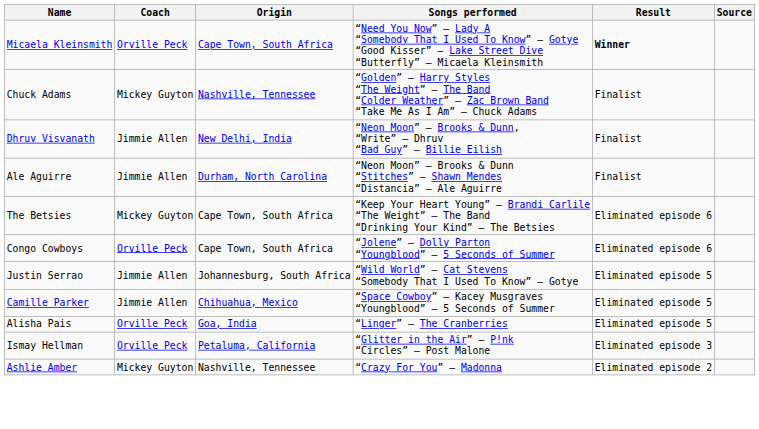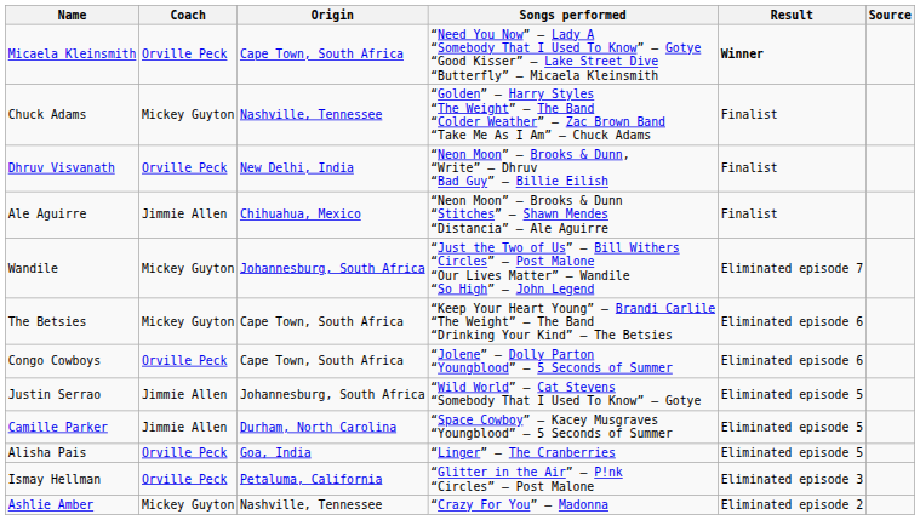Dhruv Visvanath | Coach: Jimmie Allen -> Orville Peck
Ale Aguirre | Origin: Durham, North Carolina -> Chihuahua, Mexico
+ row: Wandile | Mickey Guyton | Johannesburg, South Africa | “Just the Two of Us” – Bill Withers “Circles” – Post Malone “Our Lives Matter” – Wandile “So High” – John Legend | Eliminated episode 7
Camille Parker | Origin: Chihuahua, Mexico -> Durham, North Carolina
